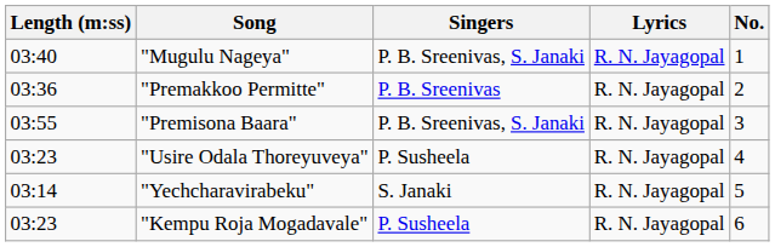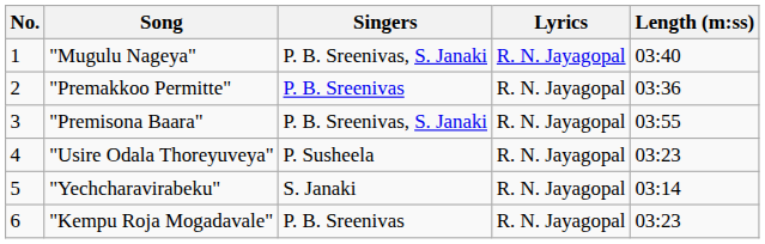columns swapped: No. <-> Length (m:ss)
"Kempu Roja Mogadavale" | Singers: P. Susheela -> P. B. Sreenivas
